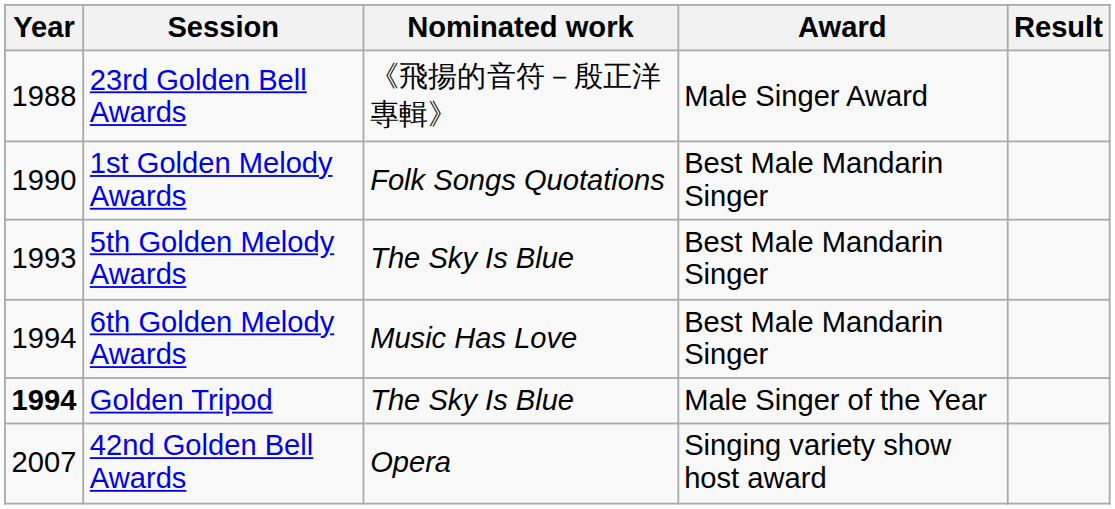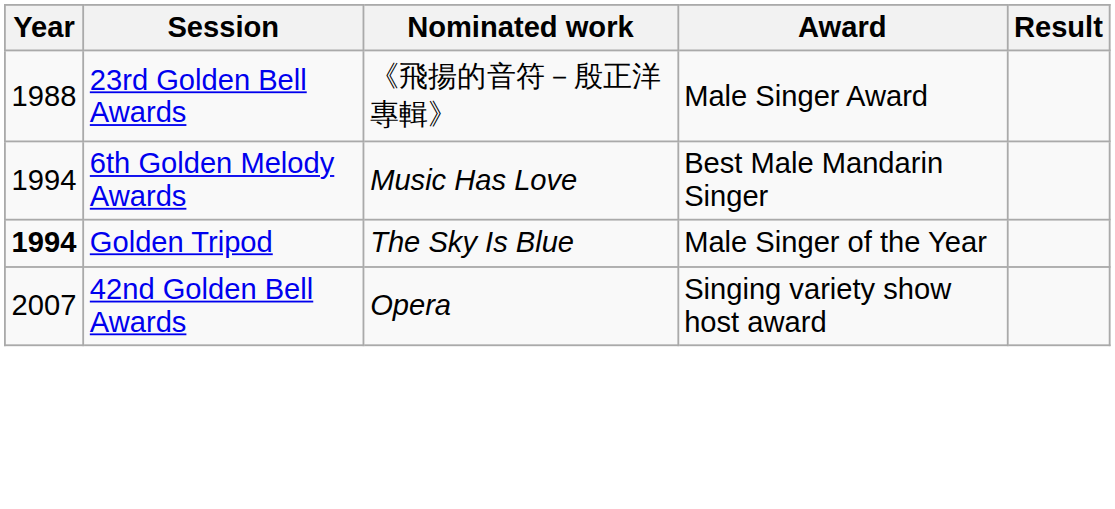- row: 1990 | 1st Golden Melody Awards | Folk Songs Quotations | Best Male Mandarin Singer
- row: 1993 | 5th Golden Melody Awards | The Sky Is Blue | Best Male Mandarin Singer
